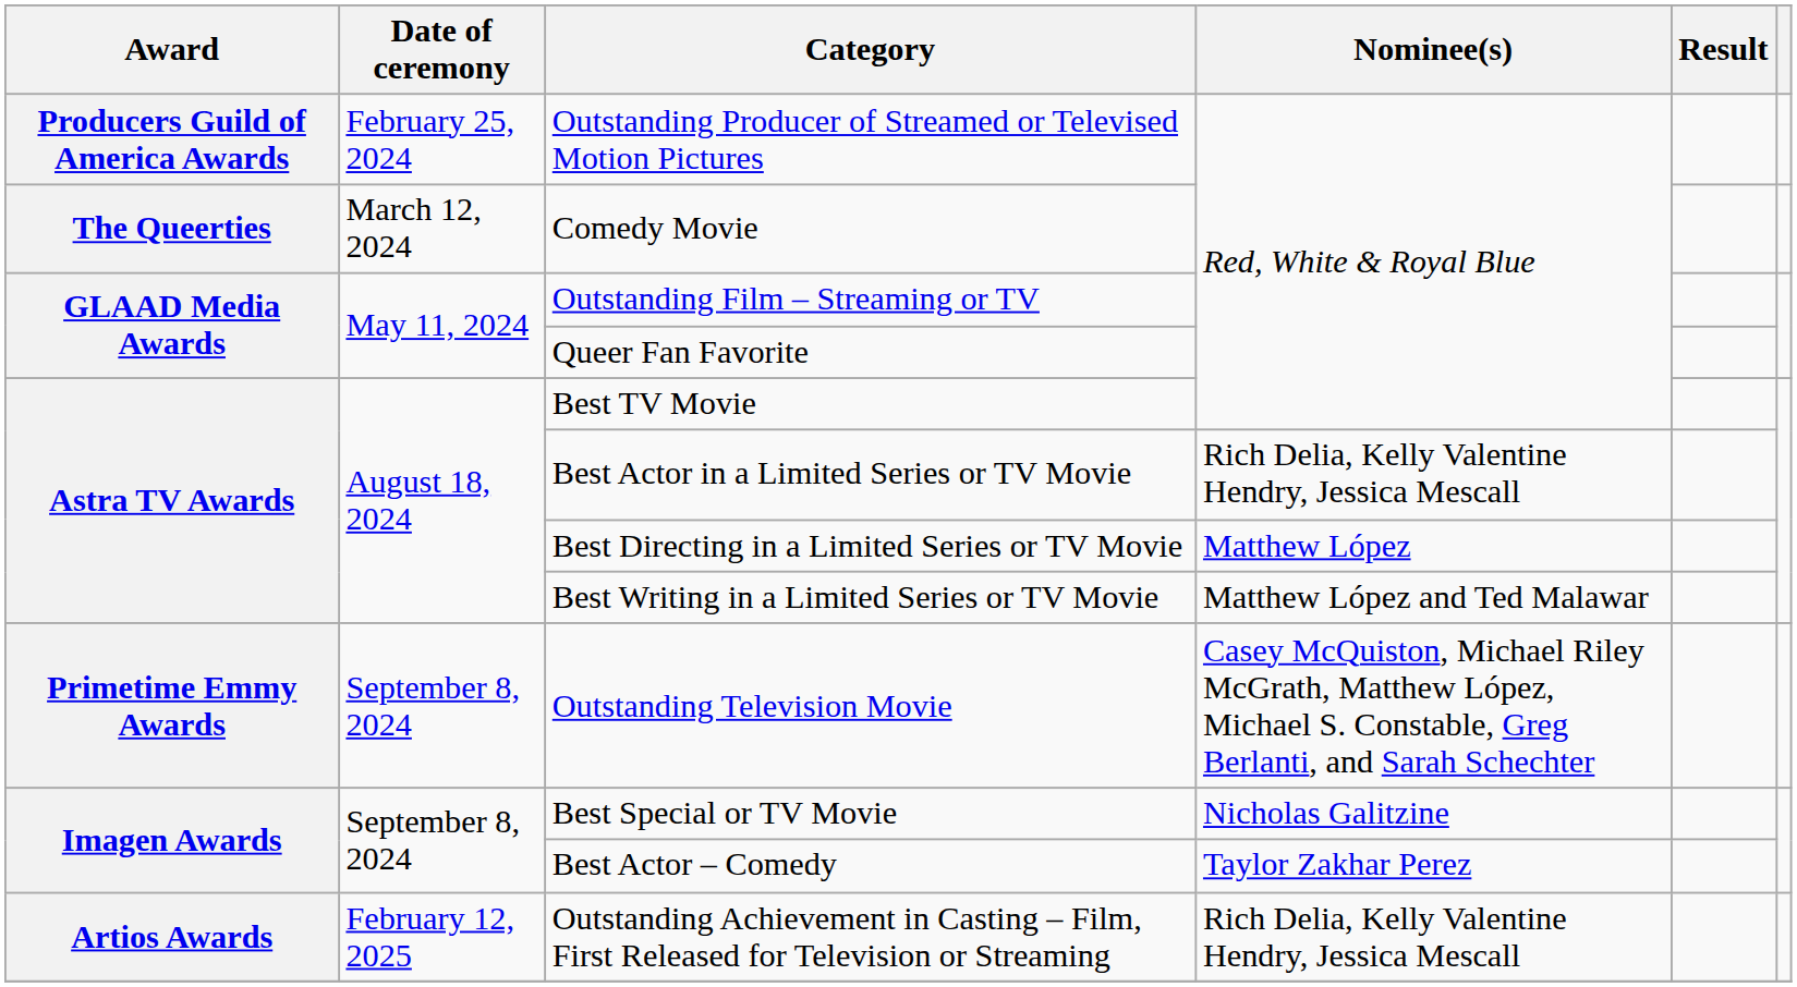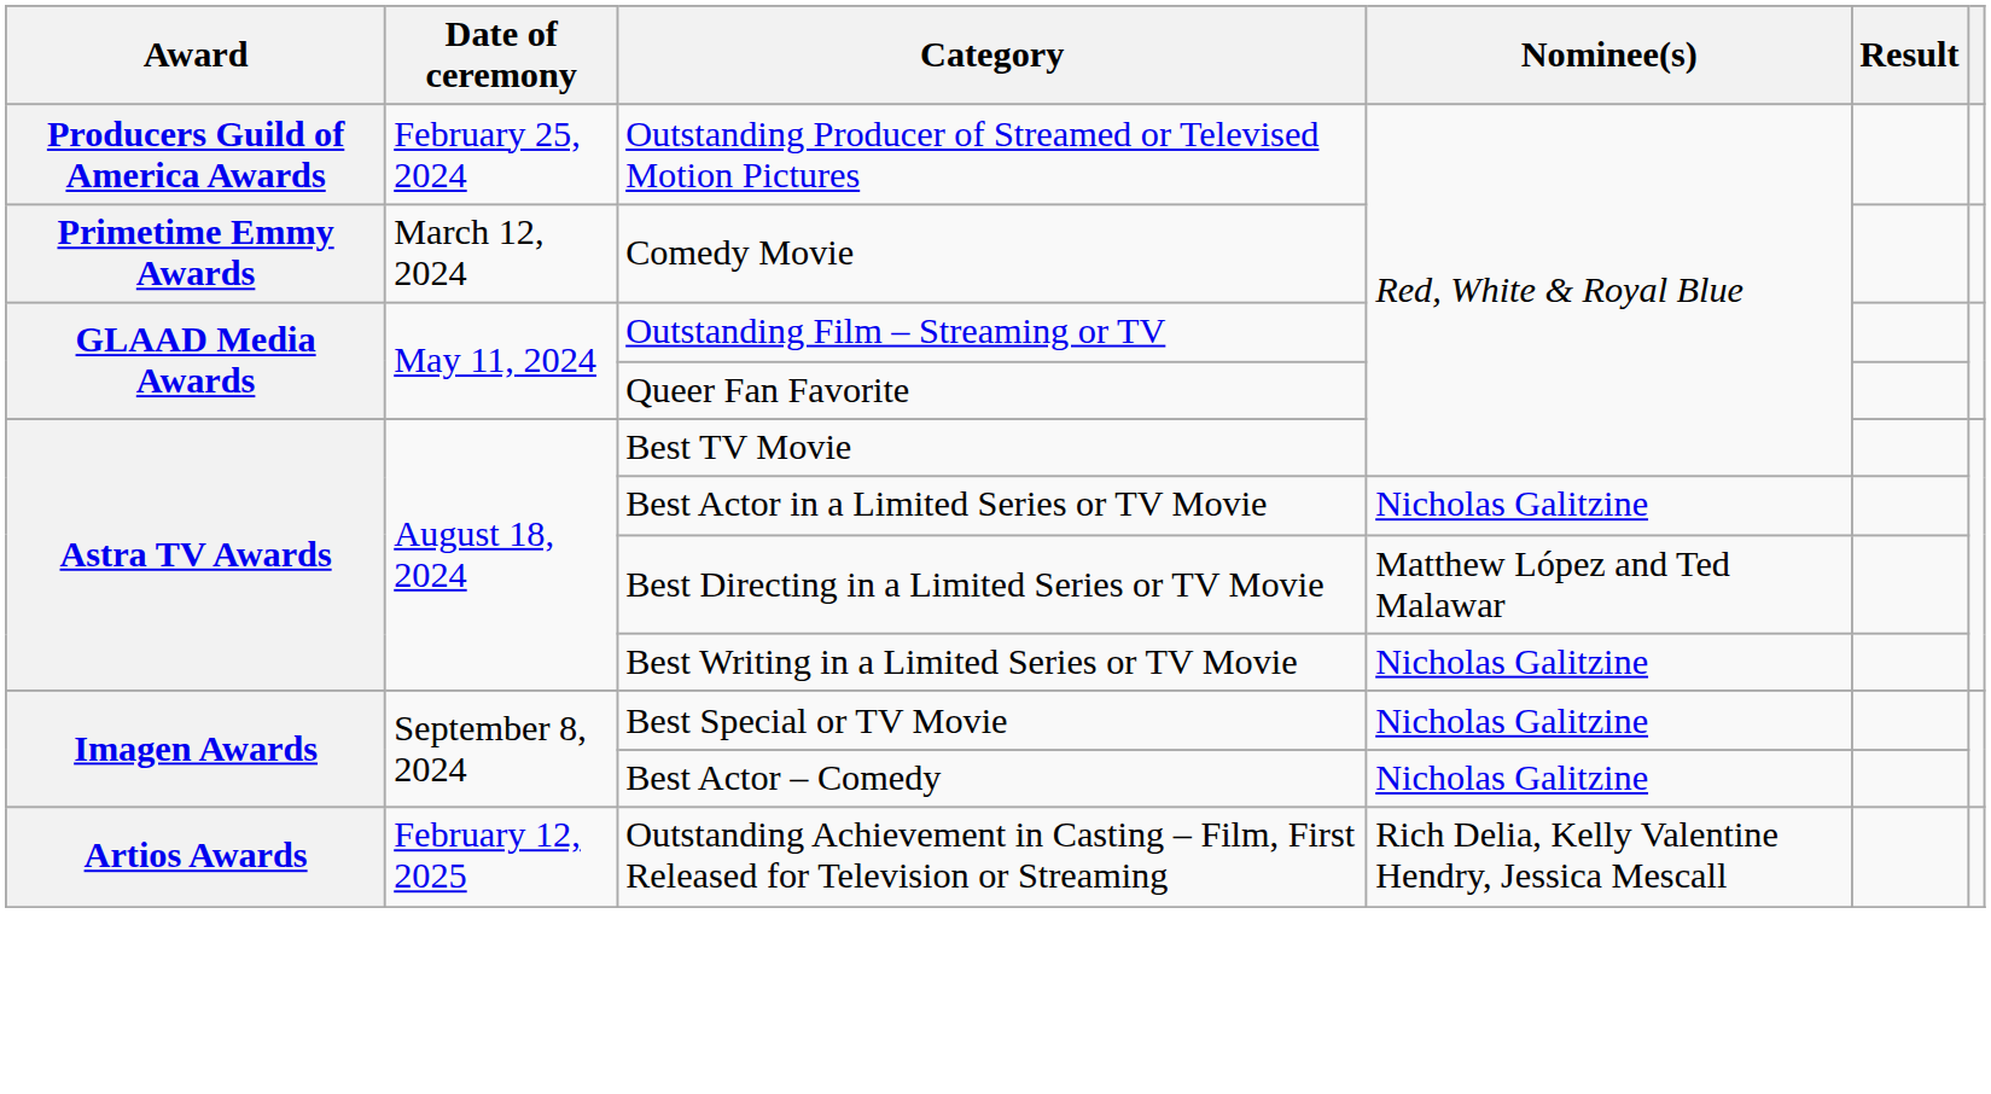Comedy Movie | Award: The Queerties -> Primetime Emmy Awards
Best Actor in a Limited Series or TV Movie | Nominee(s): Rich Delia, Kelly Valentine Hendry, Jessica Mescall -> Nicholas Galitzine
Best Directing in a Limited Series or TV Movie | Nominee(s): Matthew López -> Matthew López and Ted Malawar
Best Writing in a Limited Series or TV Movie | Nominee(s): Matthew López and Ted Malawar -> Nicholas Galitzine
- row: Primetime Emmy Awards | September 8, 2024 | Outstanding Television Movie | Casey McQuiston, Michael Riley McGrath, Matthew López, Michael S. Constable, Greg Berlanti, and Sarah Schechter
Best Actor – Comedy | Nominee(s): Taylor Zakhar Perez -> Nicholas Galitzine
